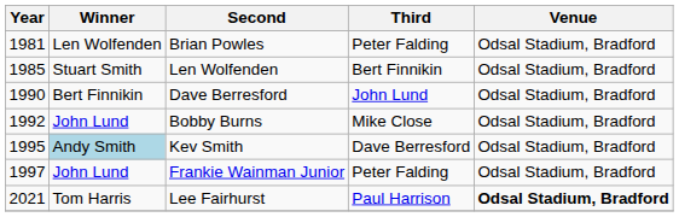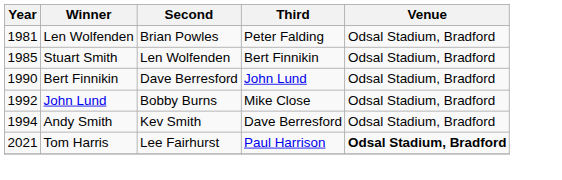Kev Smith | Year: 1995 -> 1994
Kev Smith | Winner: lightblue background -> no background
- row: 1997 | John Lund | Frankie Wainman Junior | Peter Falding | Odsal Stadium, Bradford
